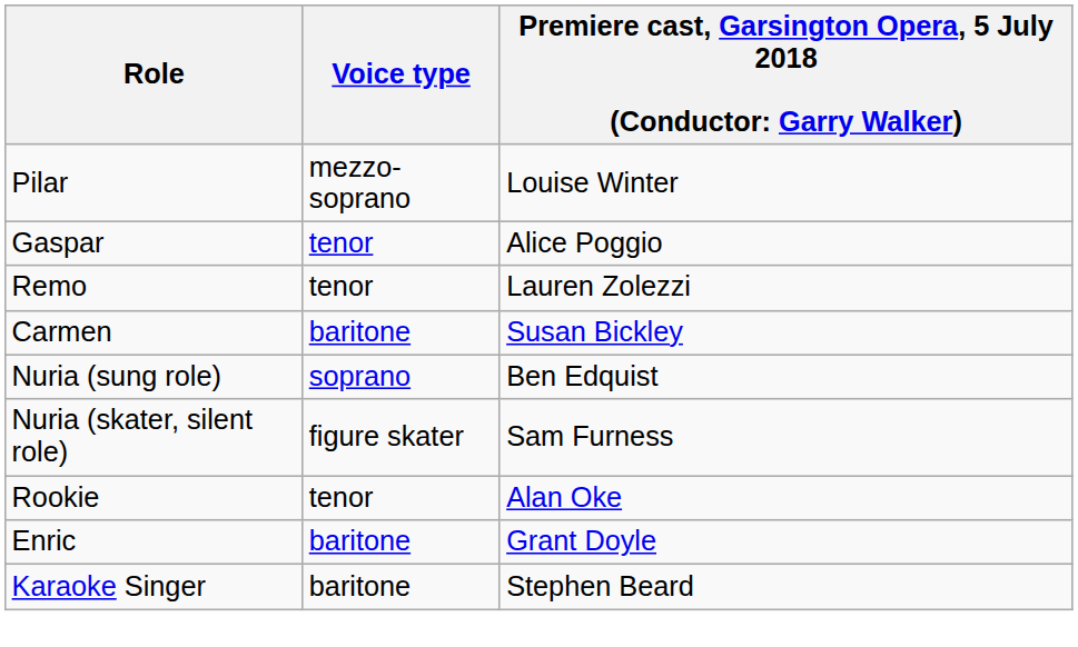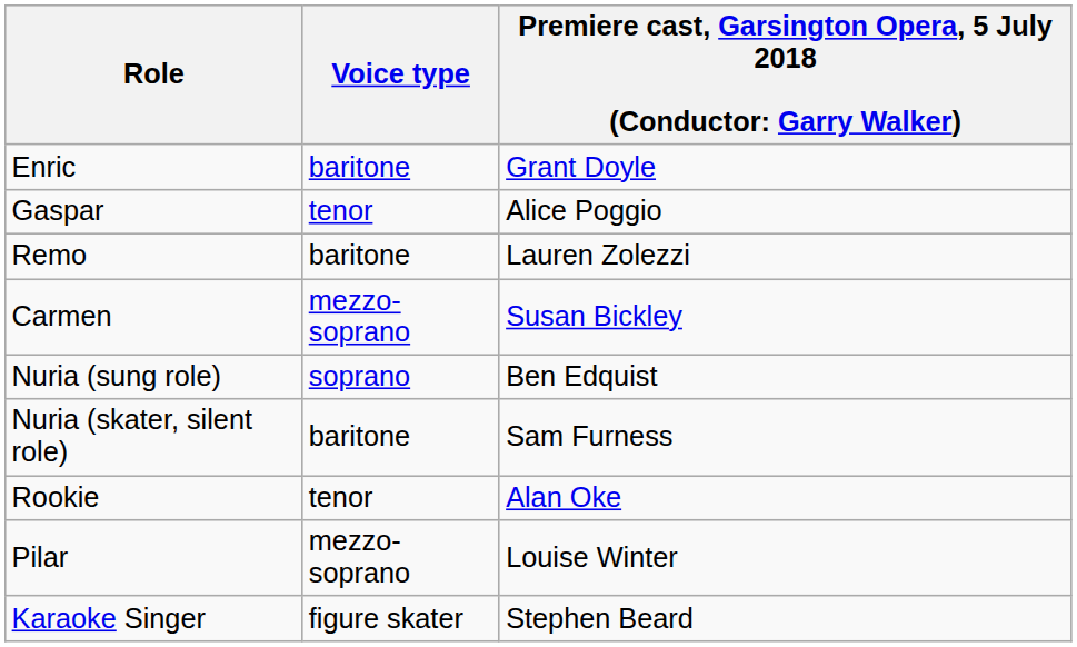rows swapped: Enric <-> Pilar
Remo | Voice type: tenor -> baritone
Carmen | Voice type: baritone -> mezzo-soprano
Nuria (skater, silent role) | Voice type: figure skater -> baritone
Karaoke Singer | Voice type: baritone -> figure skater
